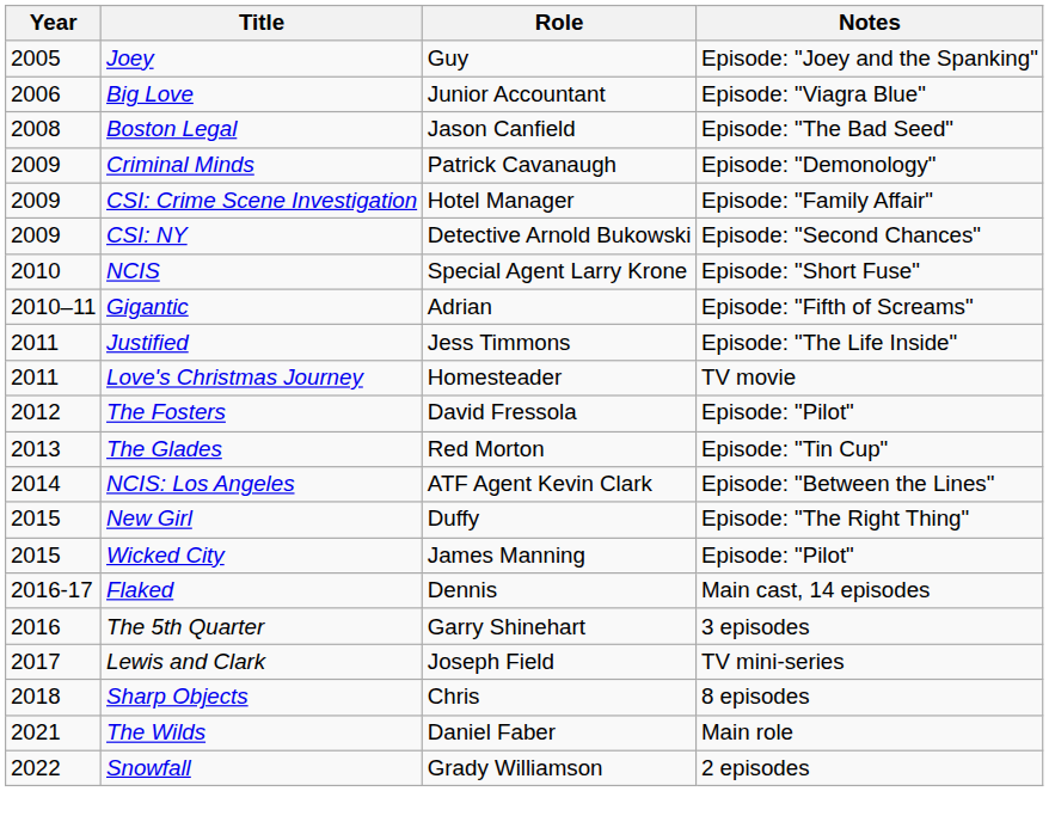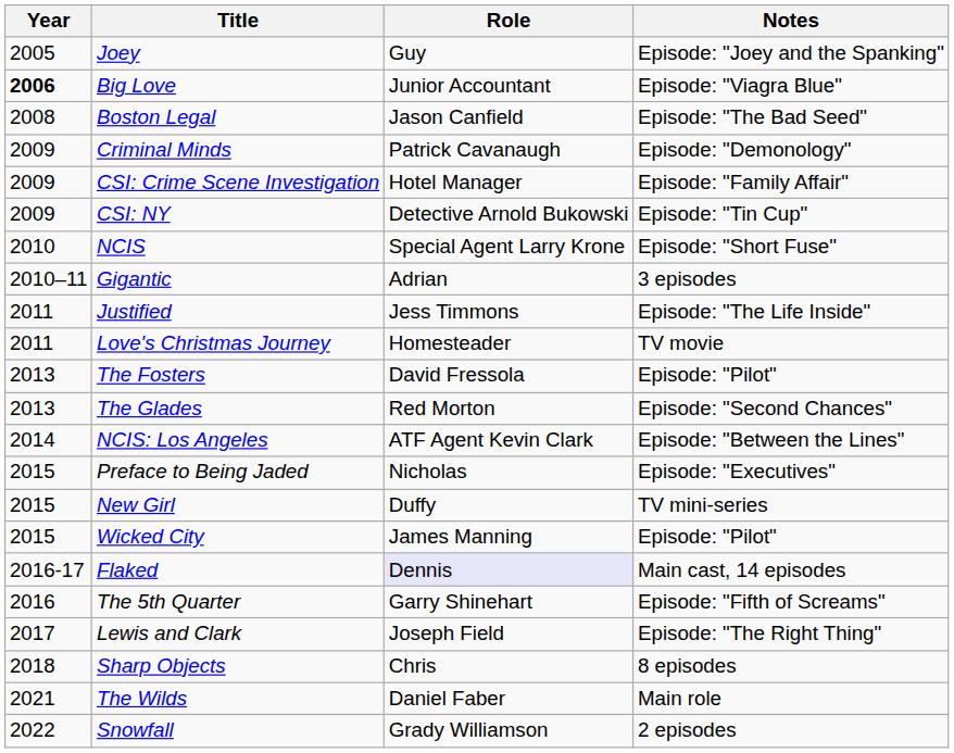Big Love | Year: normal -> bold
CSI: NY | Notes: Episode: "Second Chances" -> Episode: "Tin Cup"
Gigantic | Notes: Episode: "Fifth of Screams" -> 3 episodes
The Fosters | Year: 2012 -> 2013
The Glades | Notes: Episode: "Tin Cup" -> Episode: "Second Chances"
+ row: 2015 | Preface to Being Jaded | Nicholas | Episode: "Executives"
New Girl | Notes: Episode: "The Right Thing" -> TV mini-series
Flaked | Role: no background -> lavender background
The 5th Quarter | Notes: 3 episodes -> Episode: "Fifth of Screams"
Lewis and Clark | Notes: TV mini-series -> Episode: "The Right Thing"
